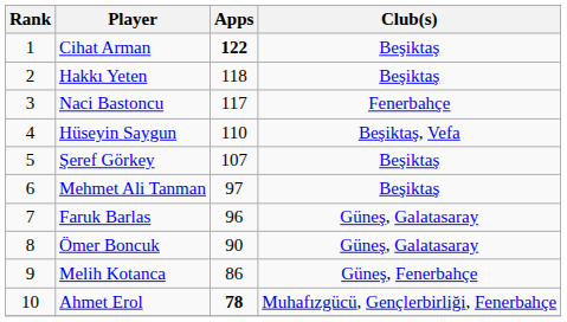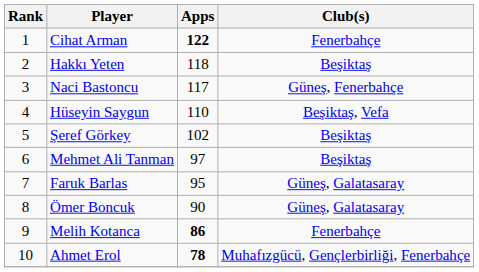Cihat Arman | Club(s): Beşiktaş -> Fenerbahçe
Naci Bastoncu | Club(s): Fenerbahçe -> Güneş, Fenerbahçe
Şeref Görkey | Apps: 107 -> 102
Faruk Barlas | Apps: 96 -> 95
Melih Kotanca | Apps: normal -> bold
Melih Kotanca | Club(s): Güneş, Fenerbahçe -> Fenerbahçe
